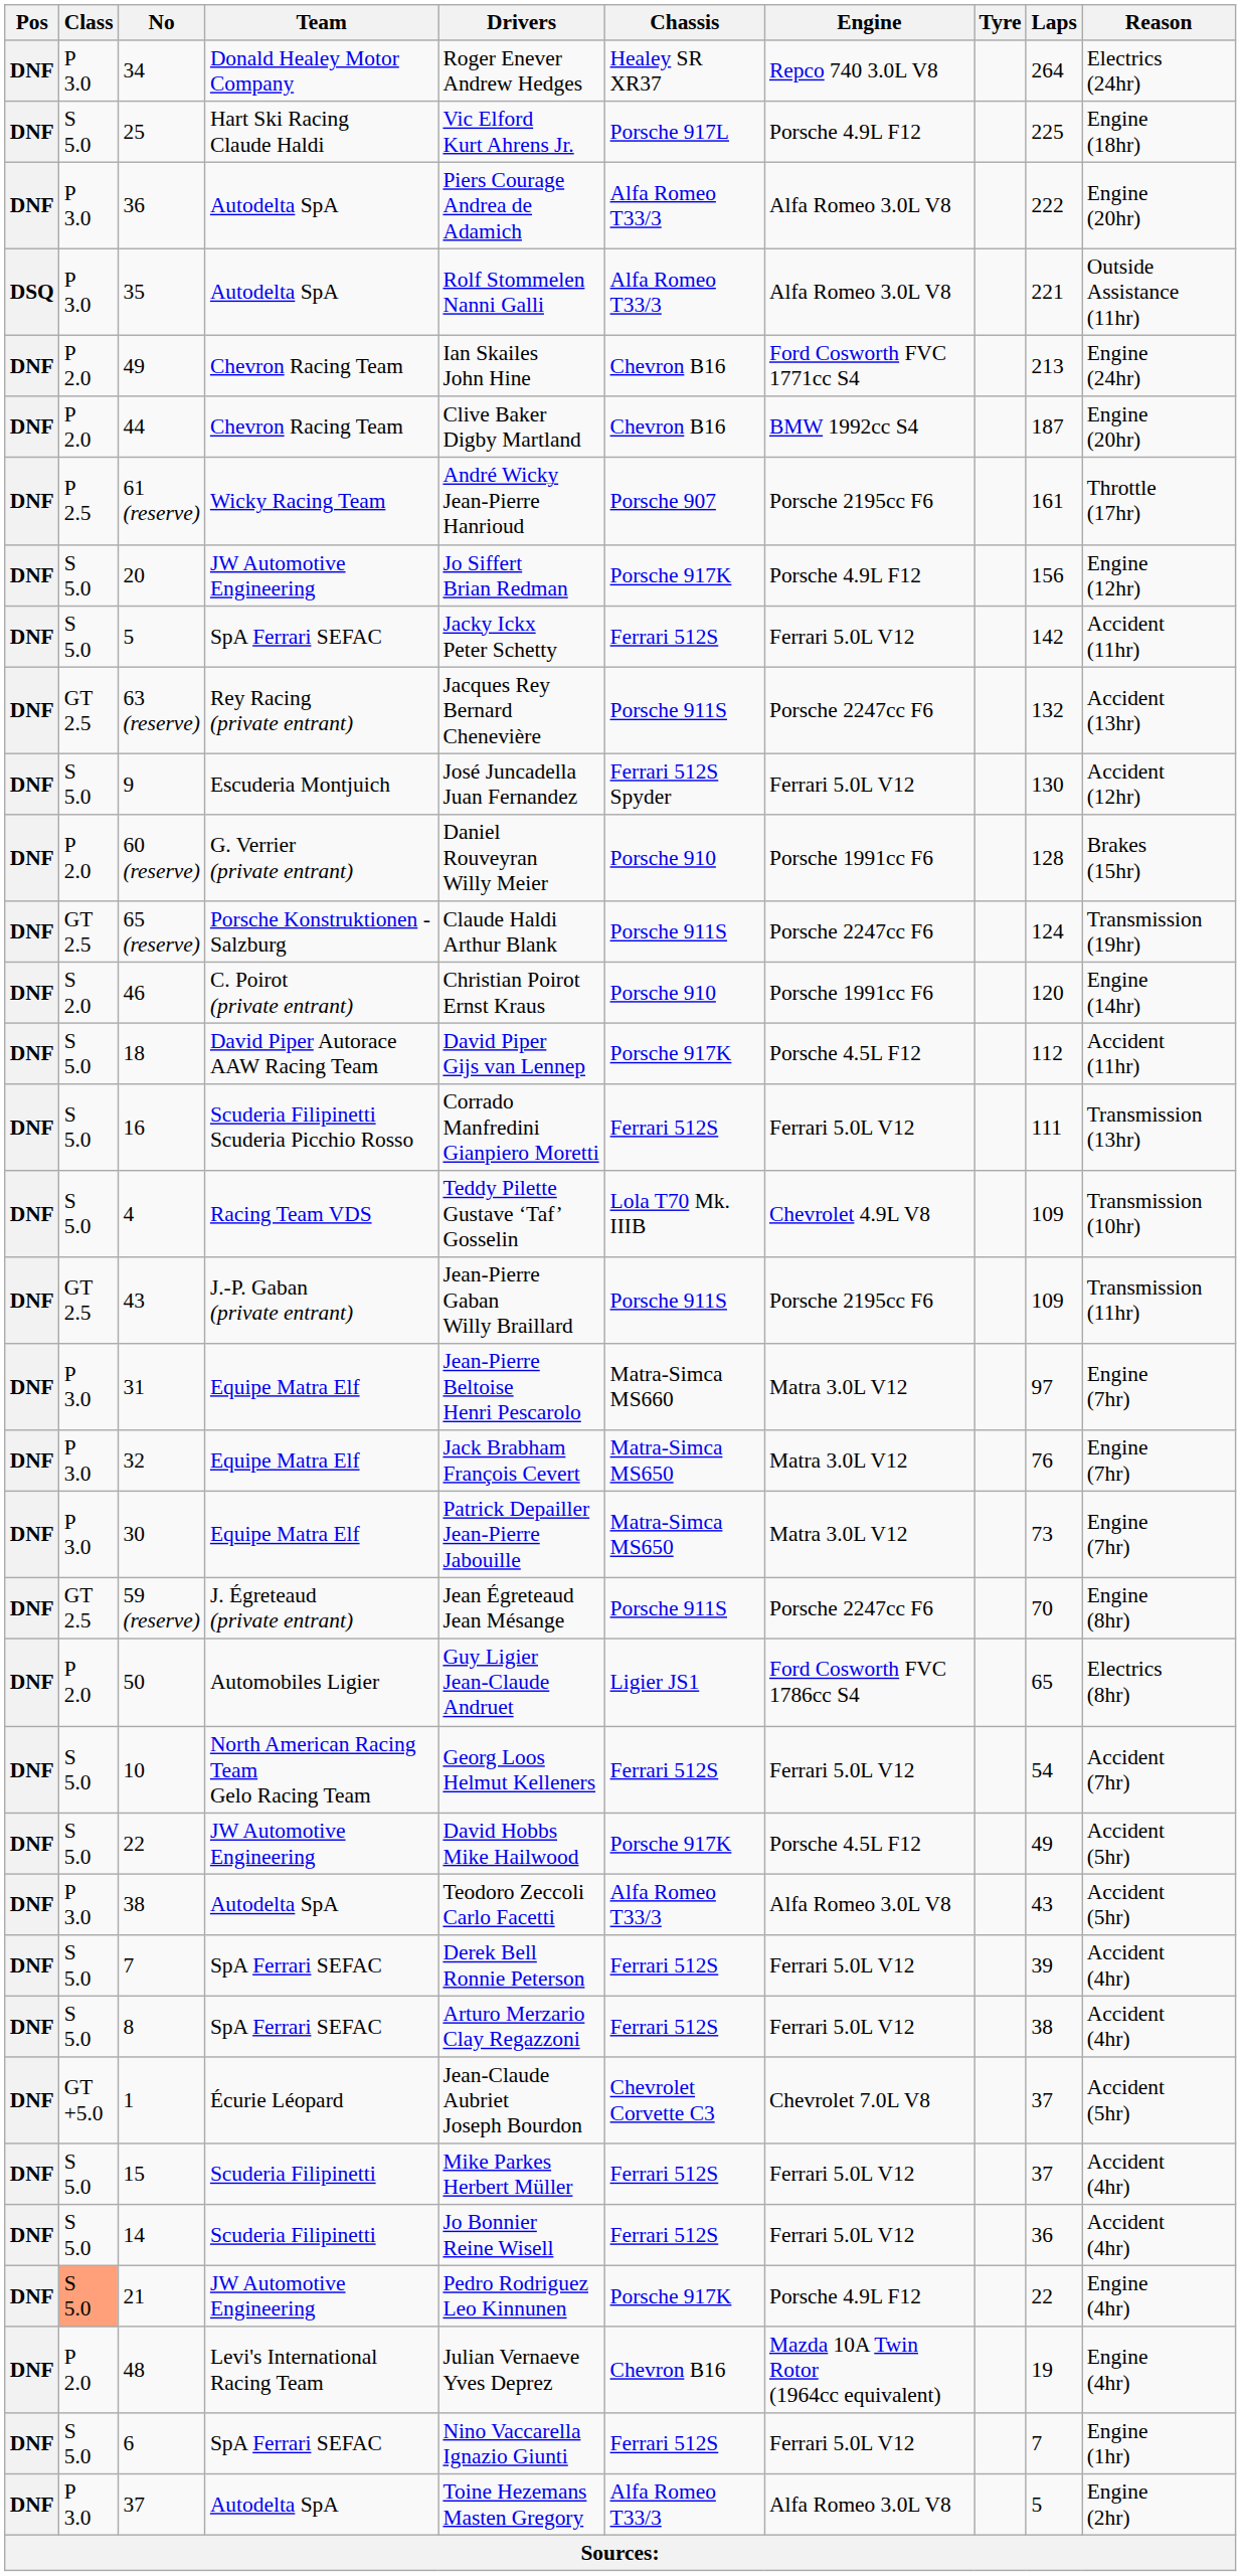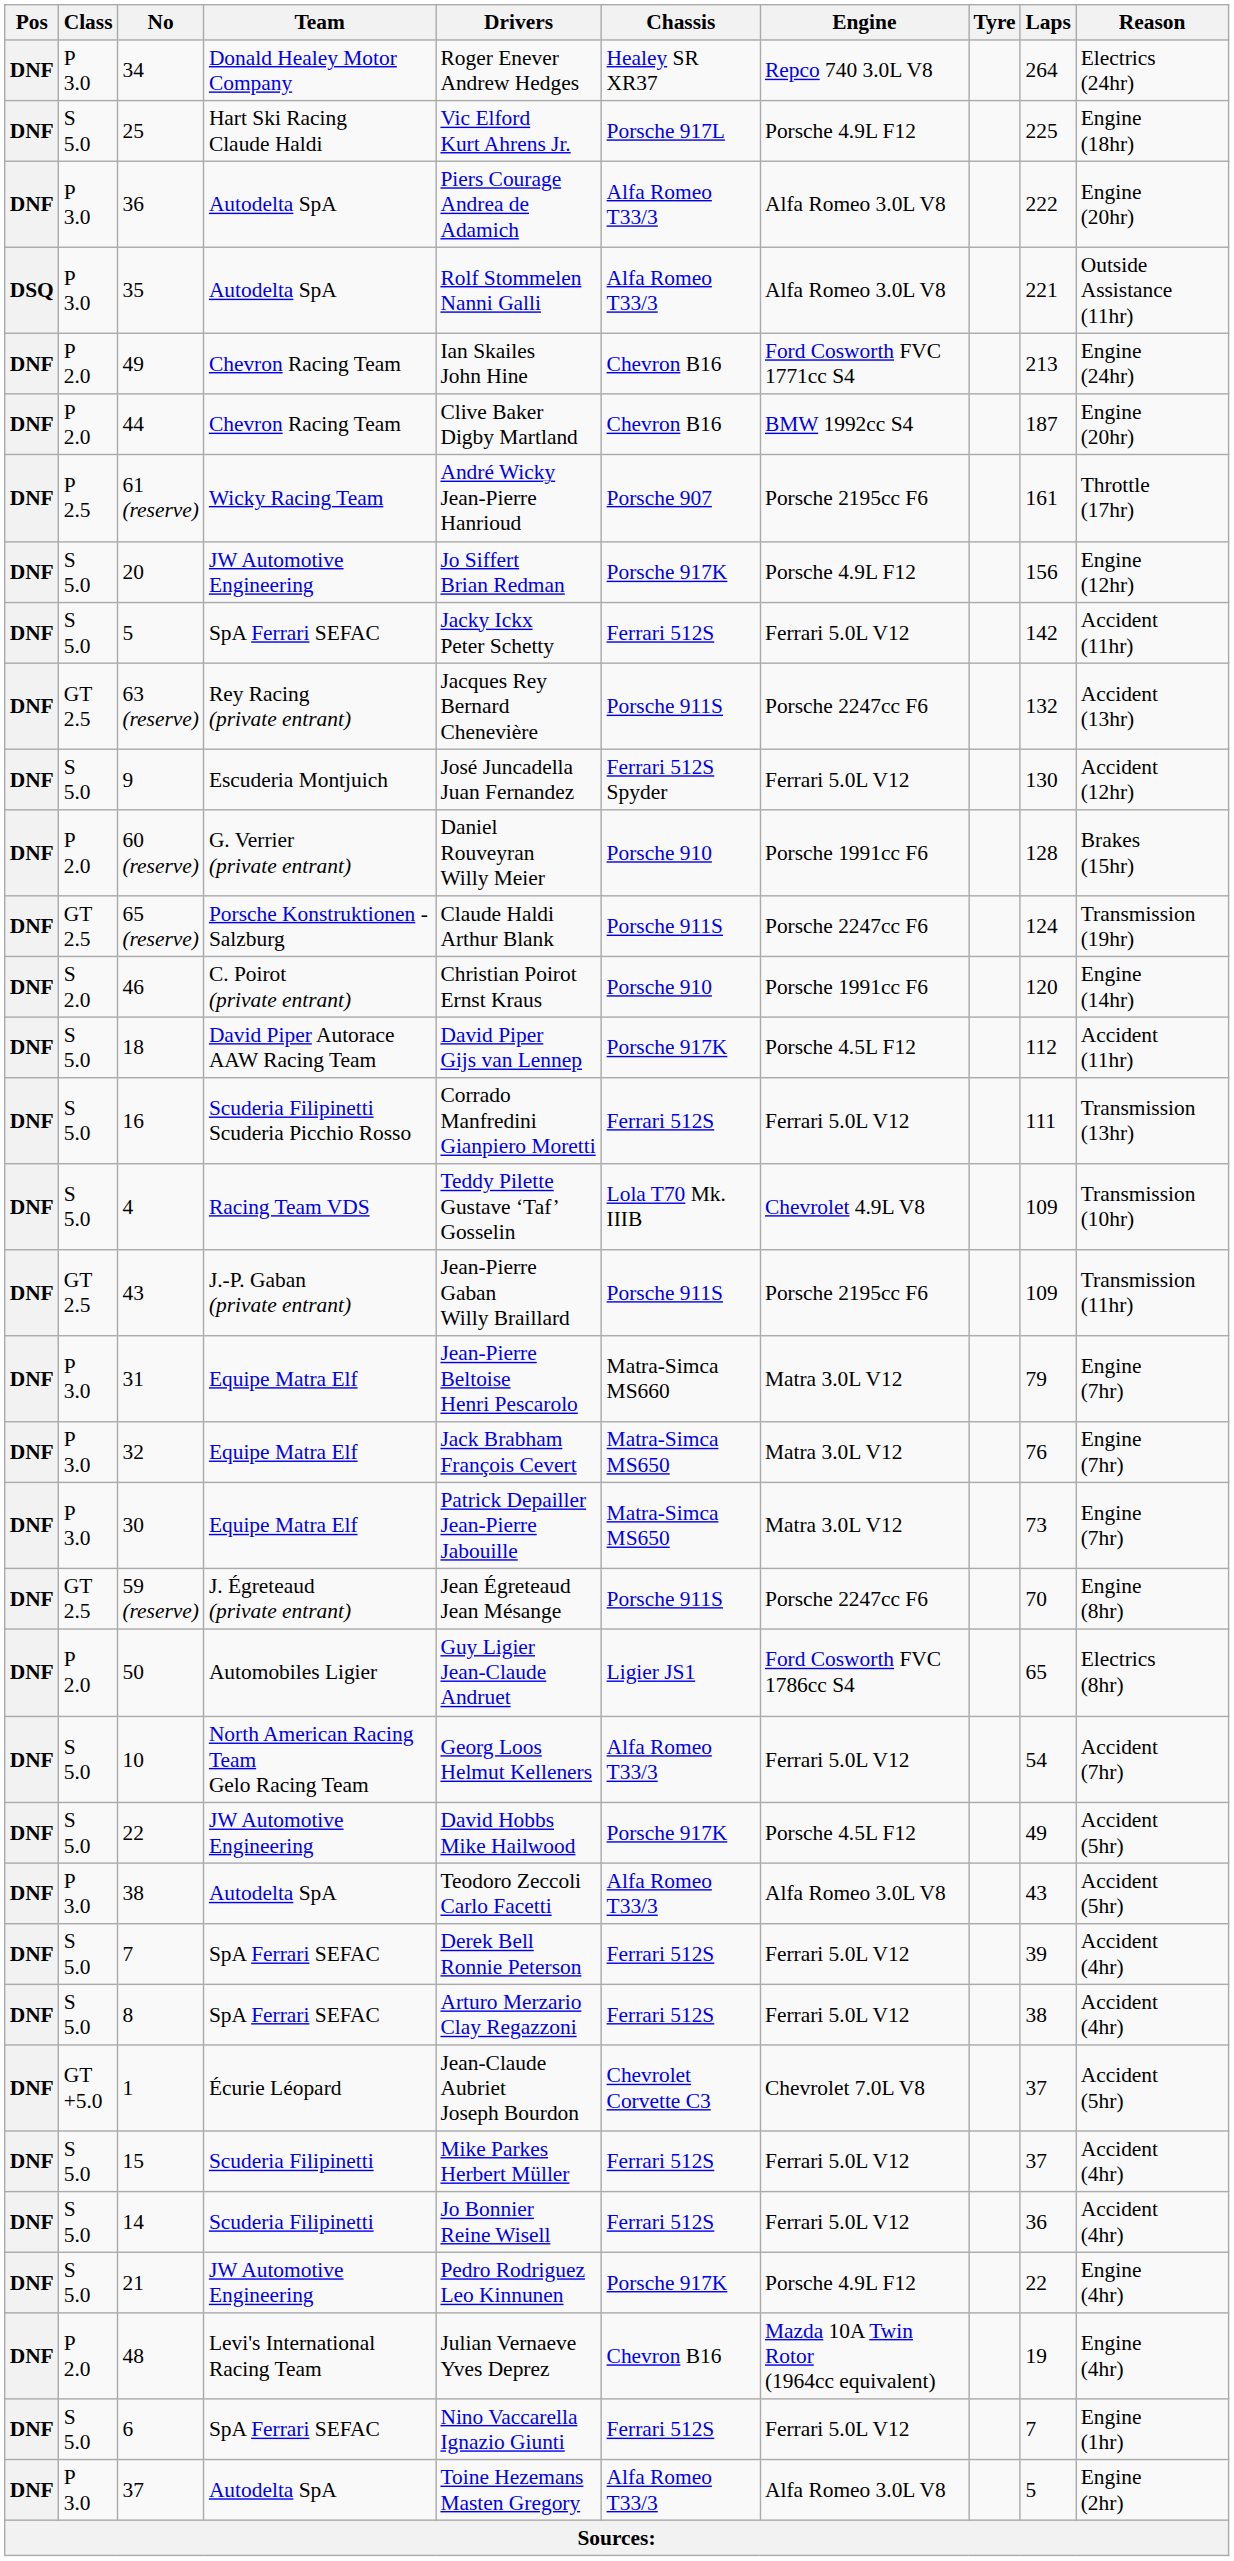31 | Laps: 97 -> 79
10 | Chassis: Ferrari 512S -> Alfa Romeo T33/3
21 | Class: lightsalmon background -> no background
